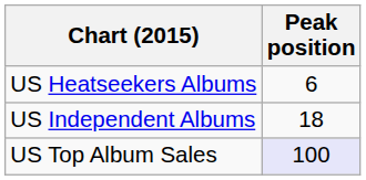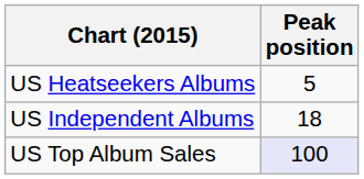US Heatseekers Albums | Peak position: 6 -> 5
